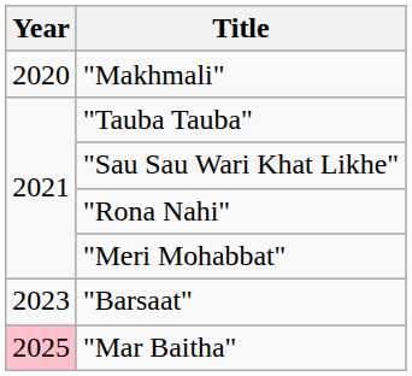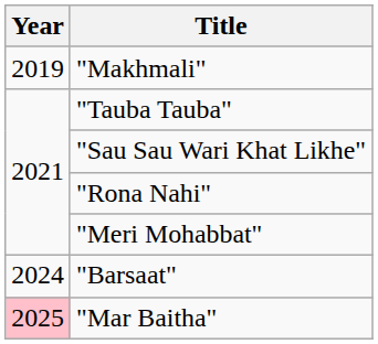"Makhmali" | Year: 2020 -> 2019
"Barsaat" | Year: 2023 -> 2024
